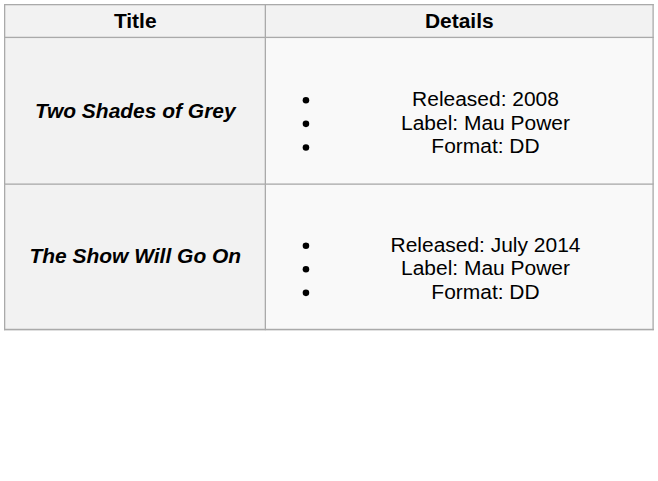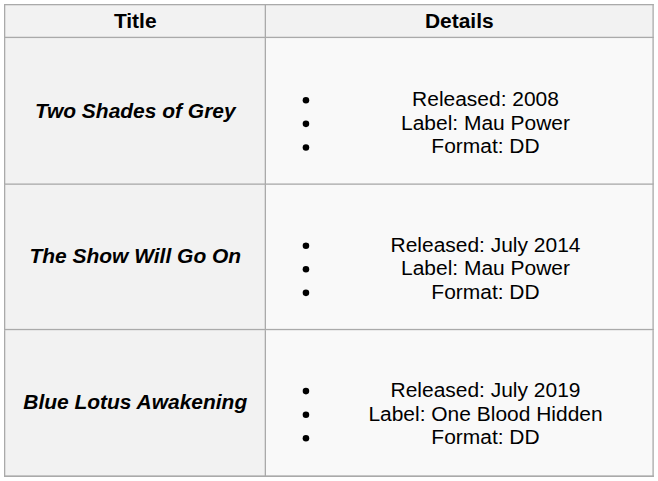+ row: Blue Lotus Awakening | Released: July 2019 Label: One Blood Hidden Format: DD
